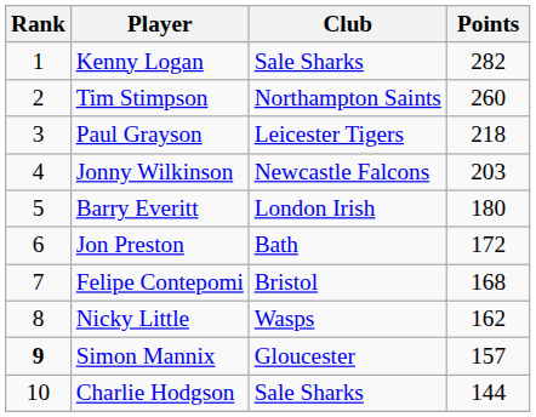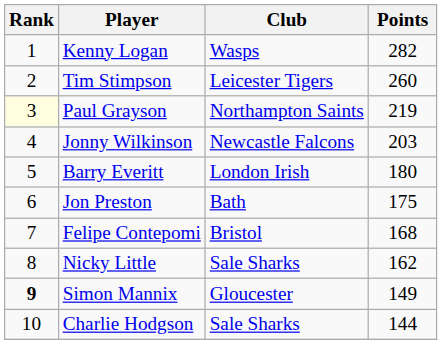Kenny Logan | Club: Sale Sharks -> Wasps
Tim Stimpson | Club: Northampton Saints -> Leicester Tigers
Paul Grayson | Rank: no background -> lightyellow background
Paul Grayson | Club: Leicester Tigers -> Northampton Saints
Paul Grayson | Points: 218 -> 219
Jon Preston | Points: 172 -> 175
Nicky Little | Club: Wasps -> Sale Sharks
Simon Mannix | Points: 157 -> 149
